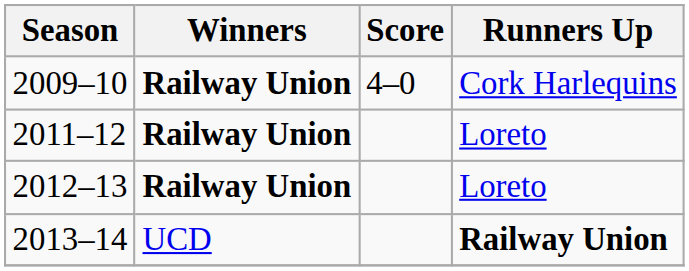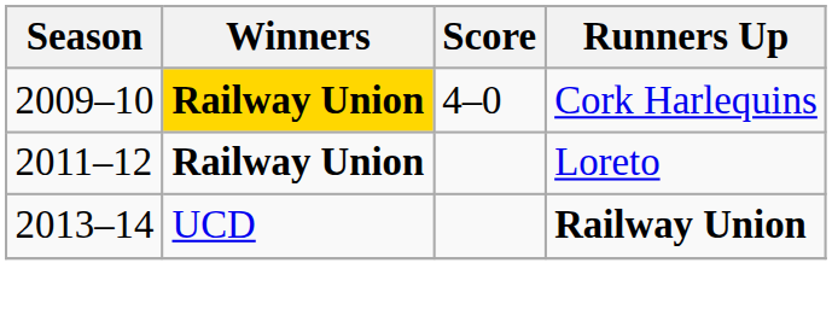2009–10 | Winners: no background -> gold background
- row: 2012–13 | Railway Union | Loreto
